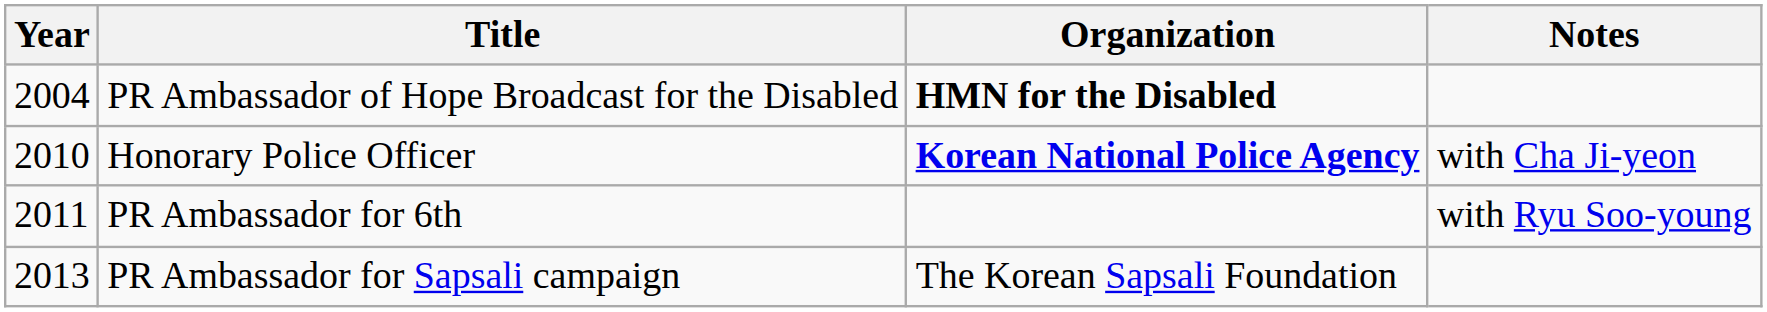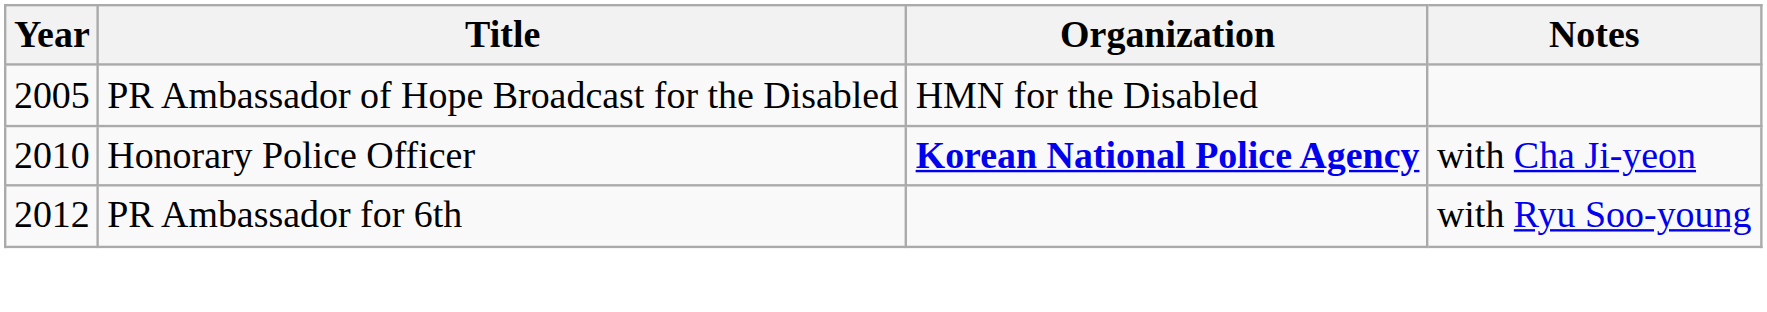PR Ambassador of Hope Broadcast for the Disabled | Year: 2004 -> 2005
PR Ambassador of Hope Broadcast for the Disabled | Organization: bold -> normal
PR Ambassador for 6th | Year: 2011 -> 2012
- row: 2013 | PR Ambassador for Sapsali campaign | The Korean Sapsali Foundation
